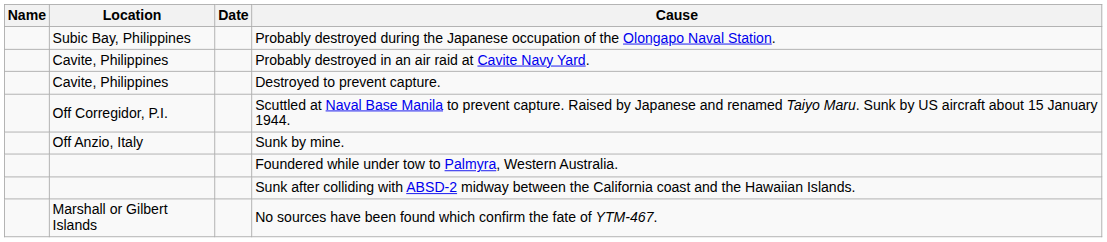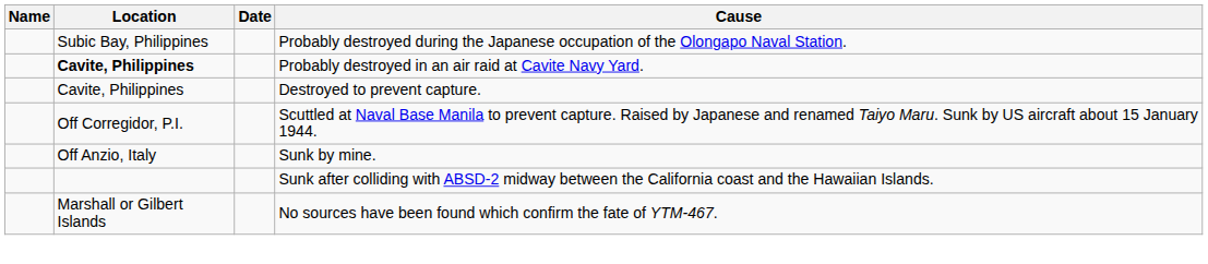Probably destroyed in an air raid at Cavite Navy Yard. | Location: normal -> bold
- row: Foundered while under tow to Palmyra, Western Australia.
